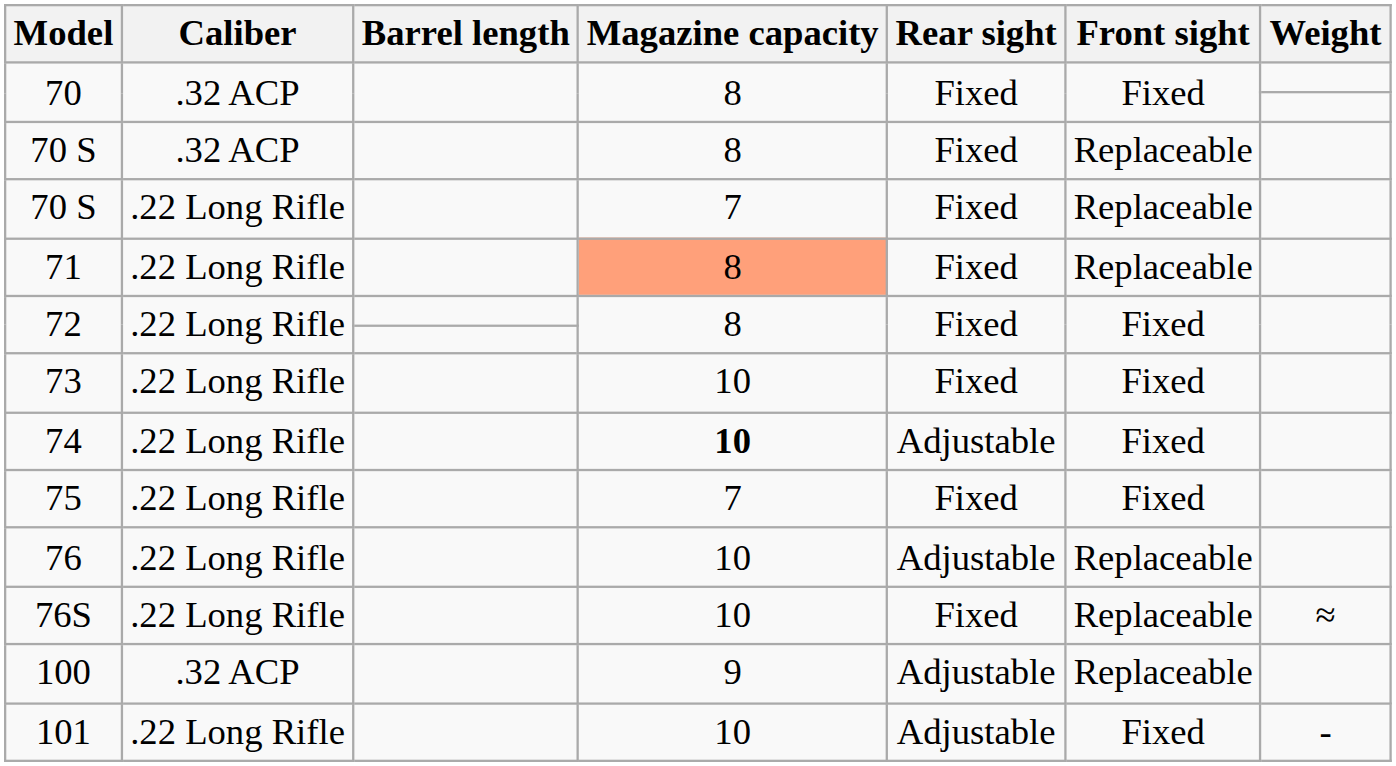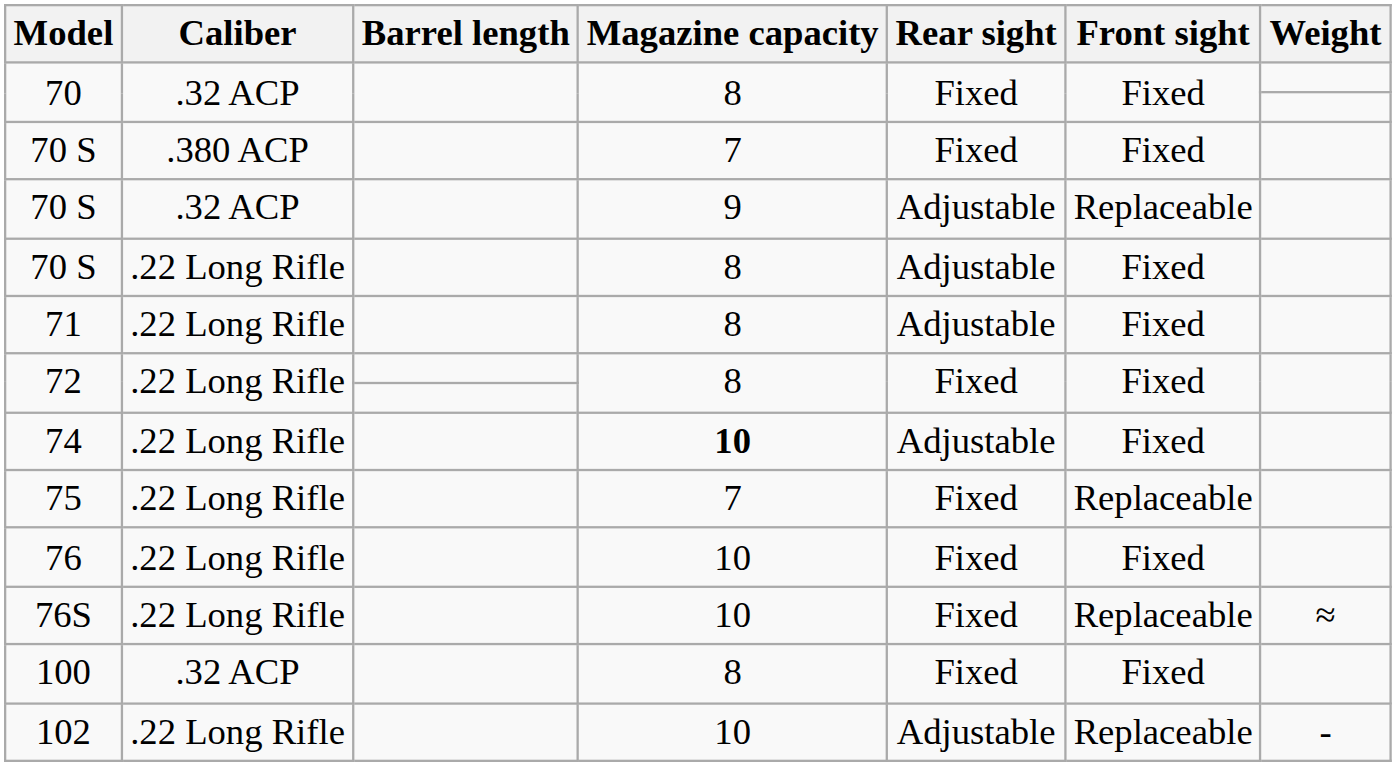+ row: 70 S | .380 ACP | 7 | Fixed | Fixed
70 S / .32 ACP | Magazine capacity: 8 -> 9
70 S / .32 ACP | Rear sight: Fixed -> Adjustable
70 S / .22 Long Rifle | Magazine capacity: 7 -> 8
70 S / .22 Long Rifle | Rear sight: Fixed -> Adjustable
70 S / .22 Long Rifle | Front sight: Replaceable -> Fixed
71 | Magazine capacity: lightsalmon background -> no background
71 | Rear sight: Fixed -> Adjustable
71 | Front sight: Replaceable -> Fixed
- row: 73 | .22 Long Rifle | 10 | Fixed | Fixed
75 | Front sight: Fixed -> Replaceable
76 | Rear sight: Adjustable -> Fixed
76 | Front sight: Replaceable -> Fixed
100 | Magazine capacity: 9 -> 8
100 | Rear sight: Adjustable -> Fixed
100 | Front sight: Replaceable -> Fixed
- row: 101 | .22 Long Rifle | 10 | Adjustable | Fixed | -
+ row: 102 | .22 Long Rifle | 10 | Adjustable | Replaceable | -
